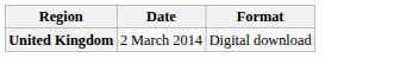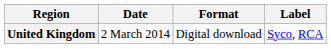+ column: Label | Syco, RCA
